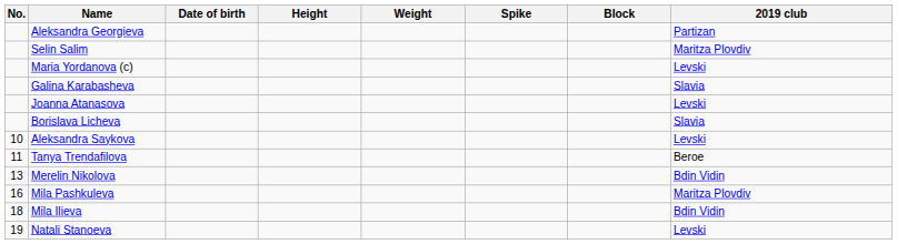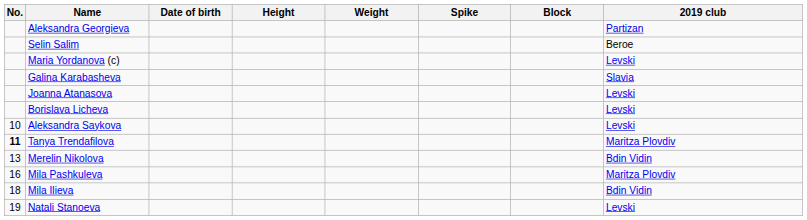Selin Salim | 2019 club: Maritza Plovdiv -> Beroe
Borislava Licheva | 2019 club: Slavia -> Levski
Tanya Trendafilova | No.: normal -> bold
Tanya Trendafilova | 2019 club: Beroe -> Maritza Plovdiv
